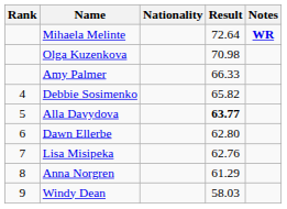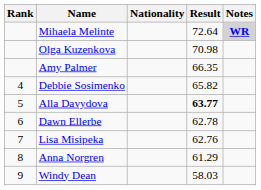Mihaela Melinte | Notes: no background -> lightgrey background
Amy Palmer | Result: 66.33 -> 66.35
Dawn Ellerbe | Result: 62.80 -> 62.78
